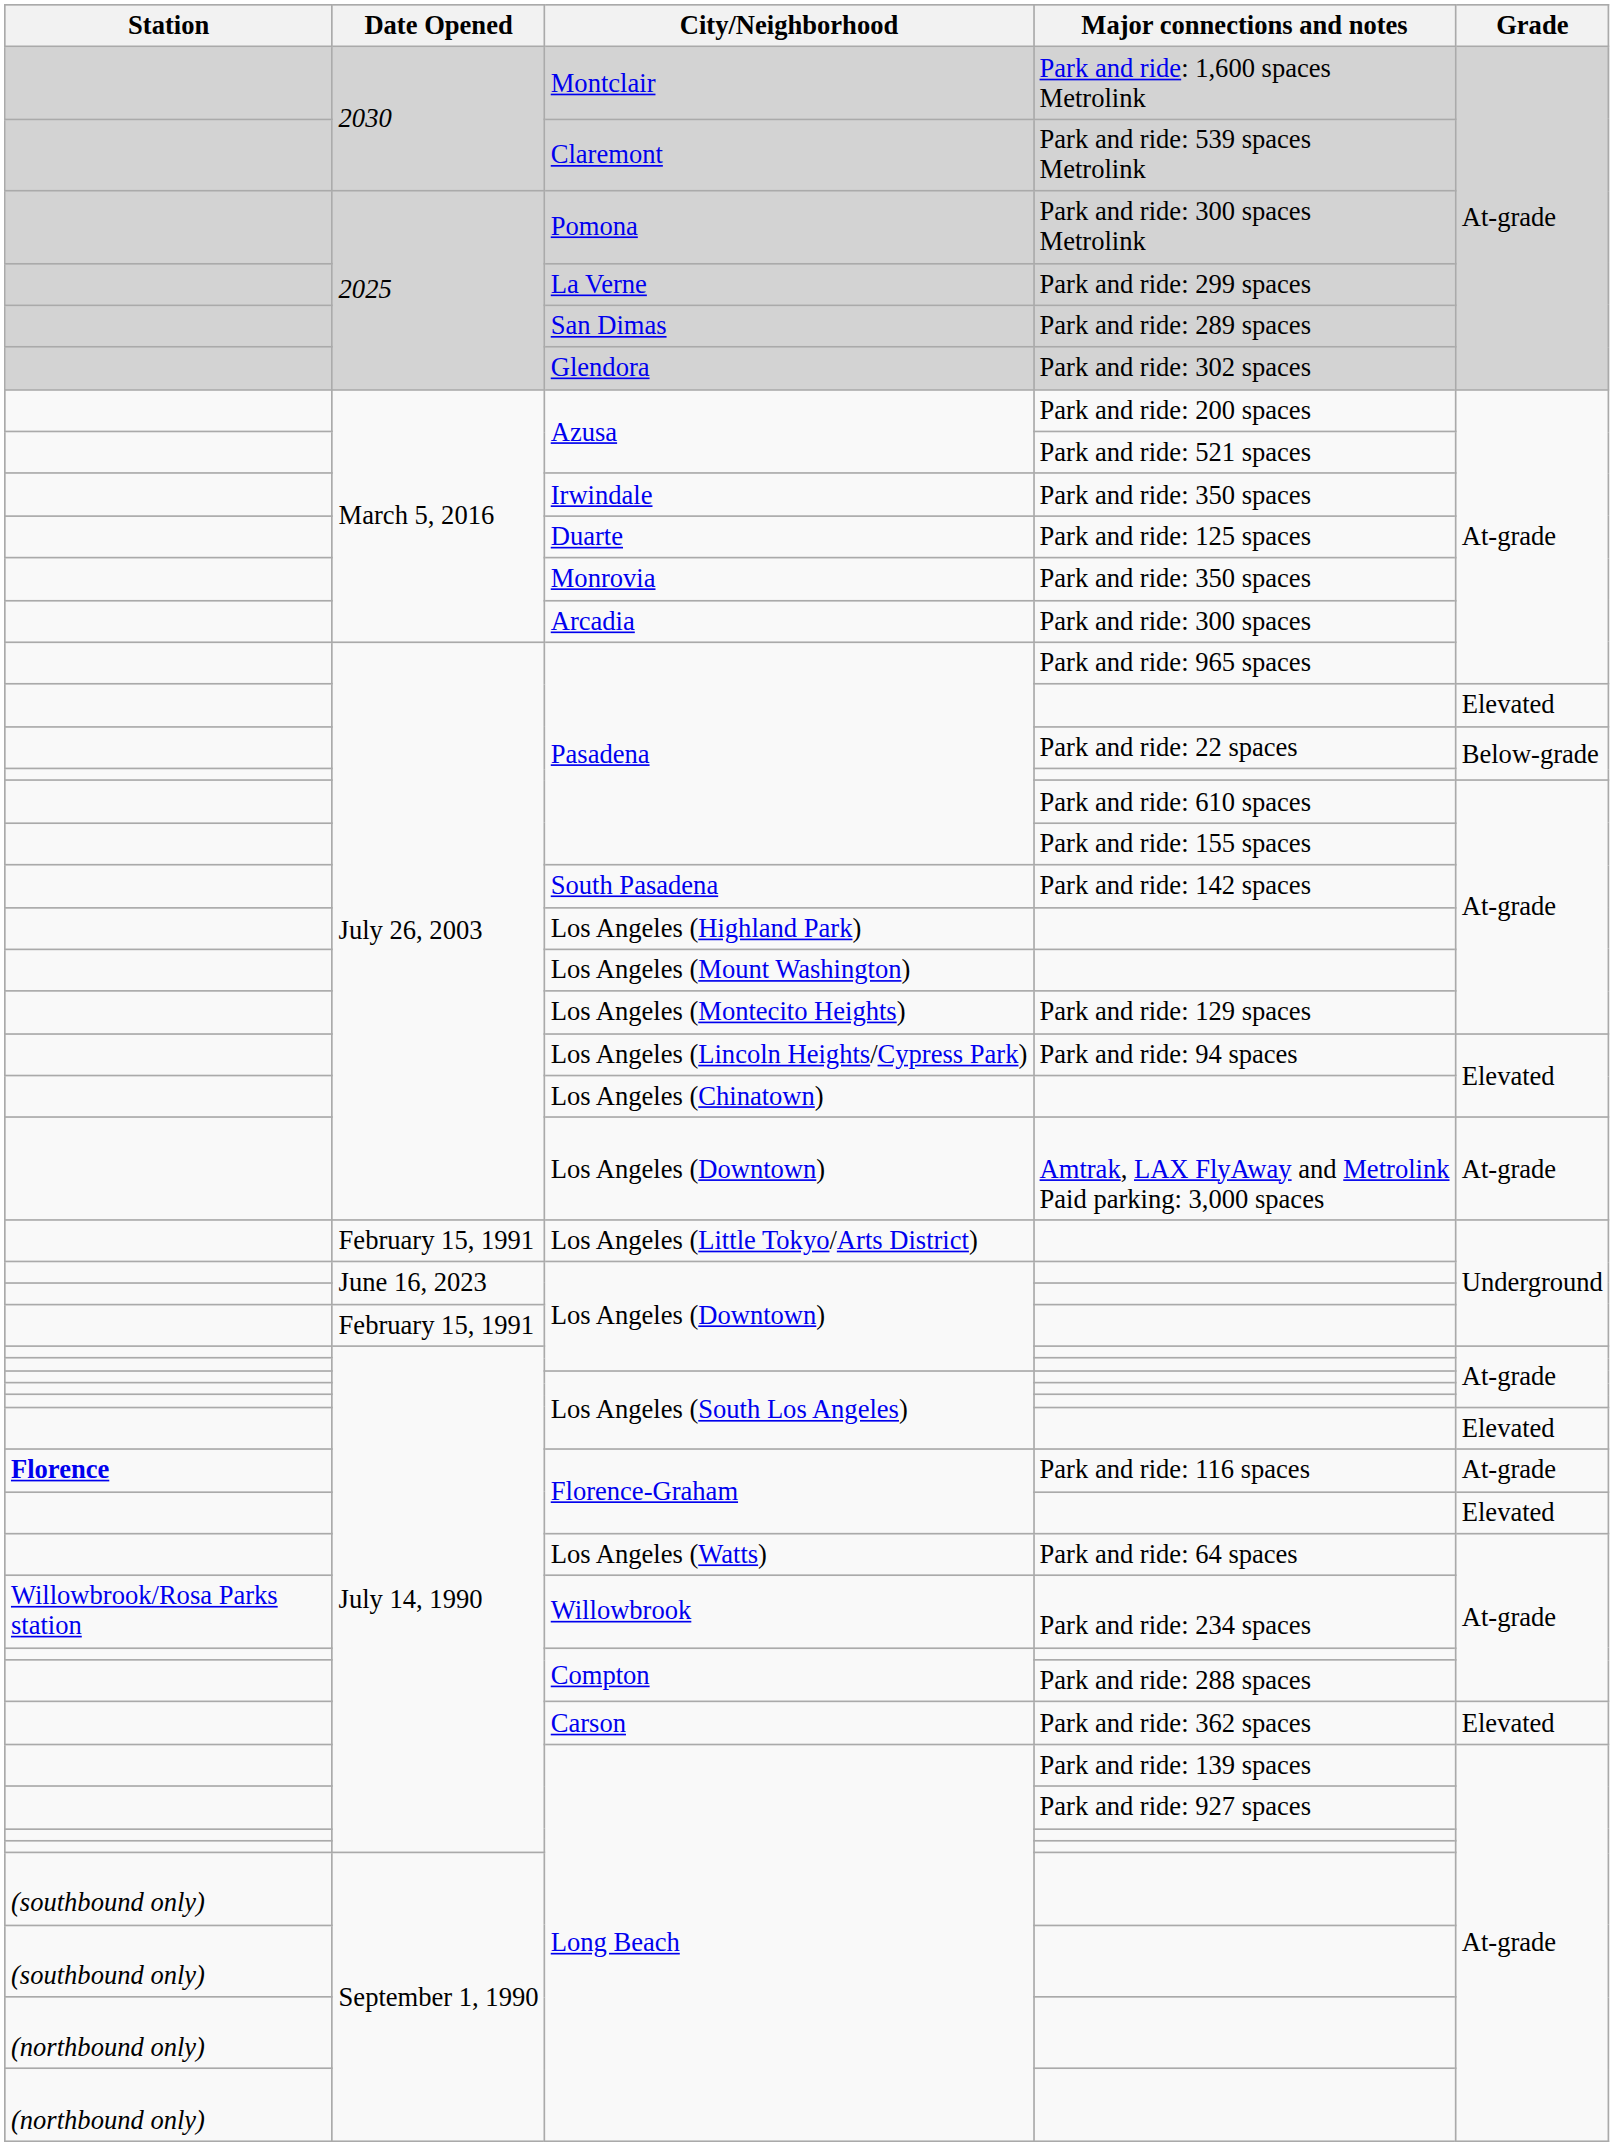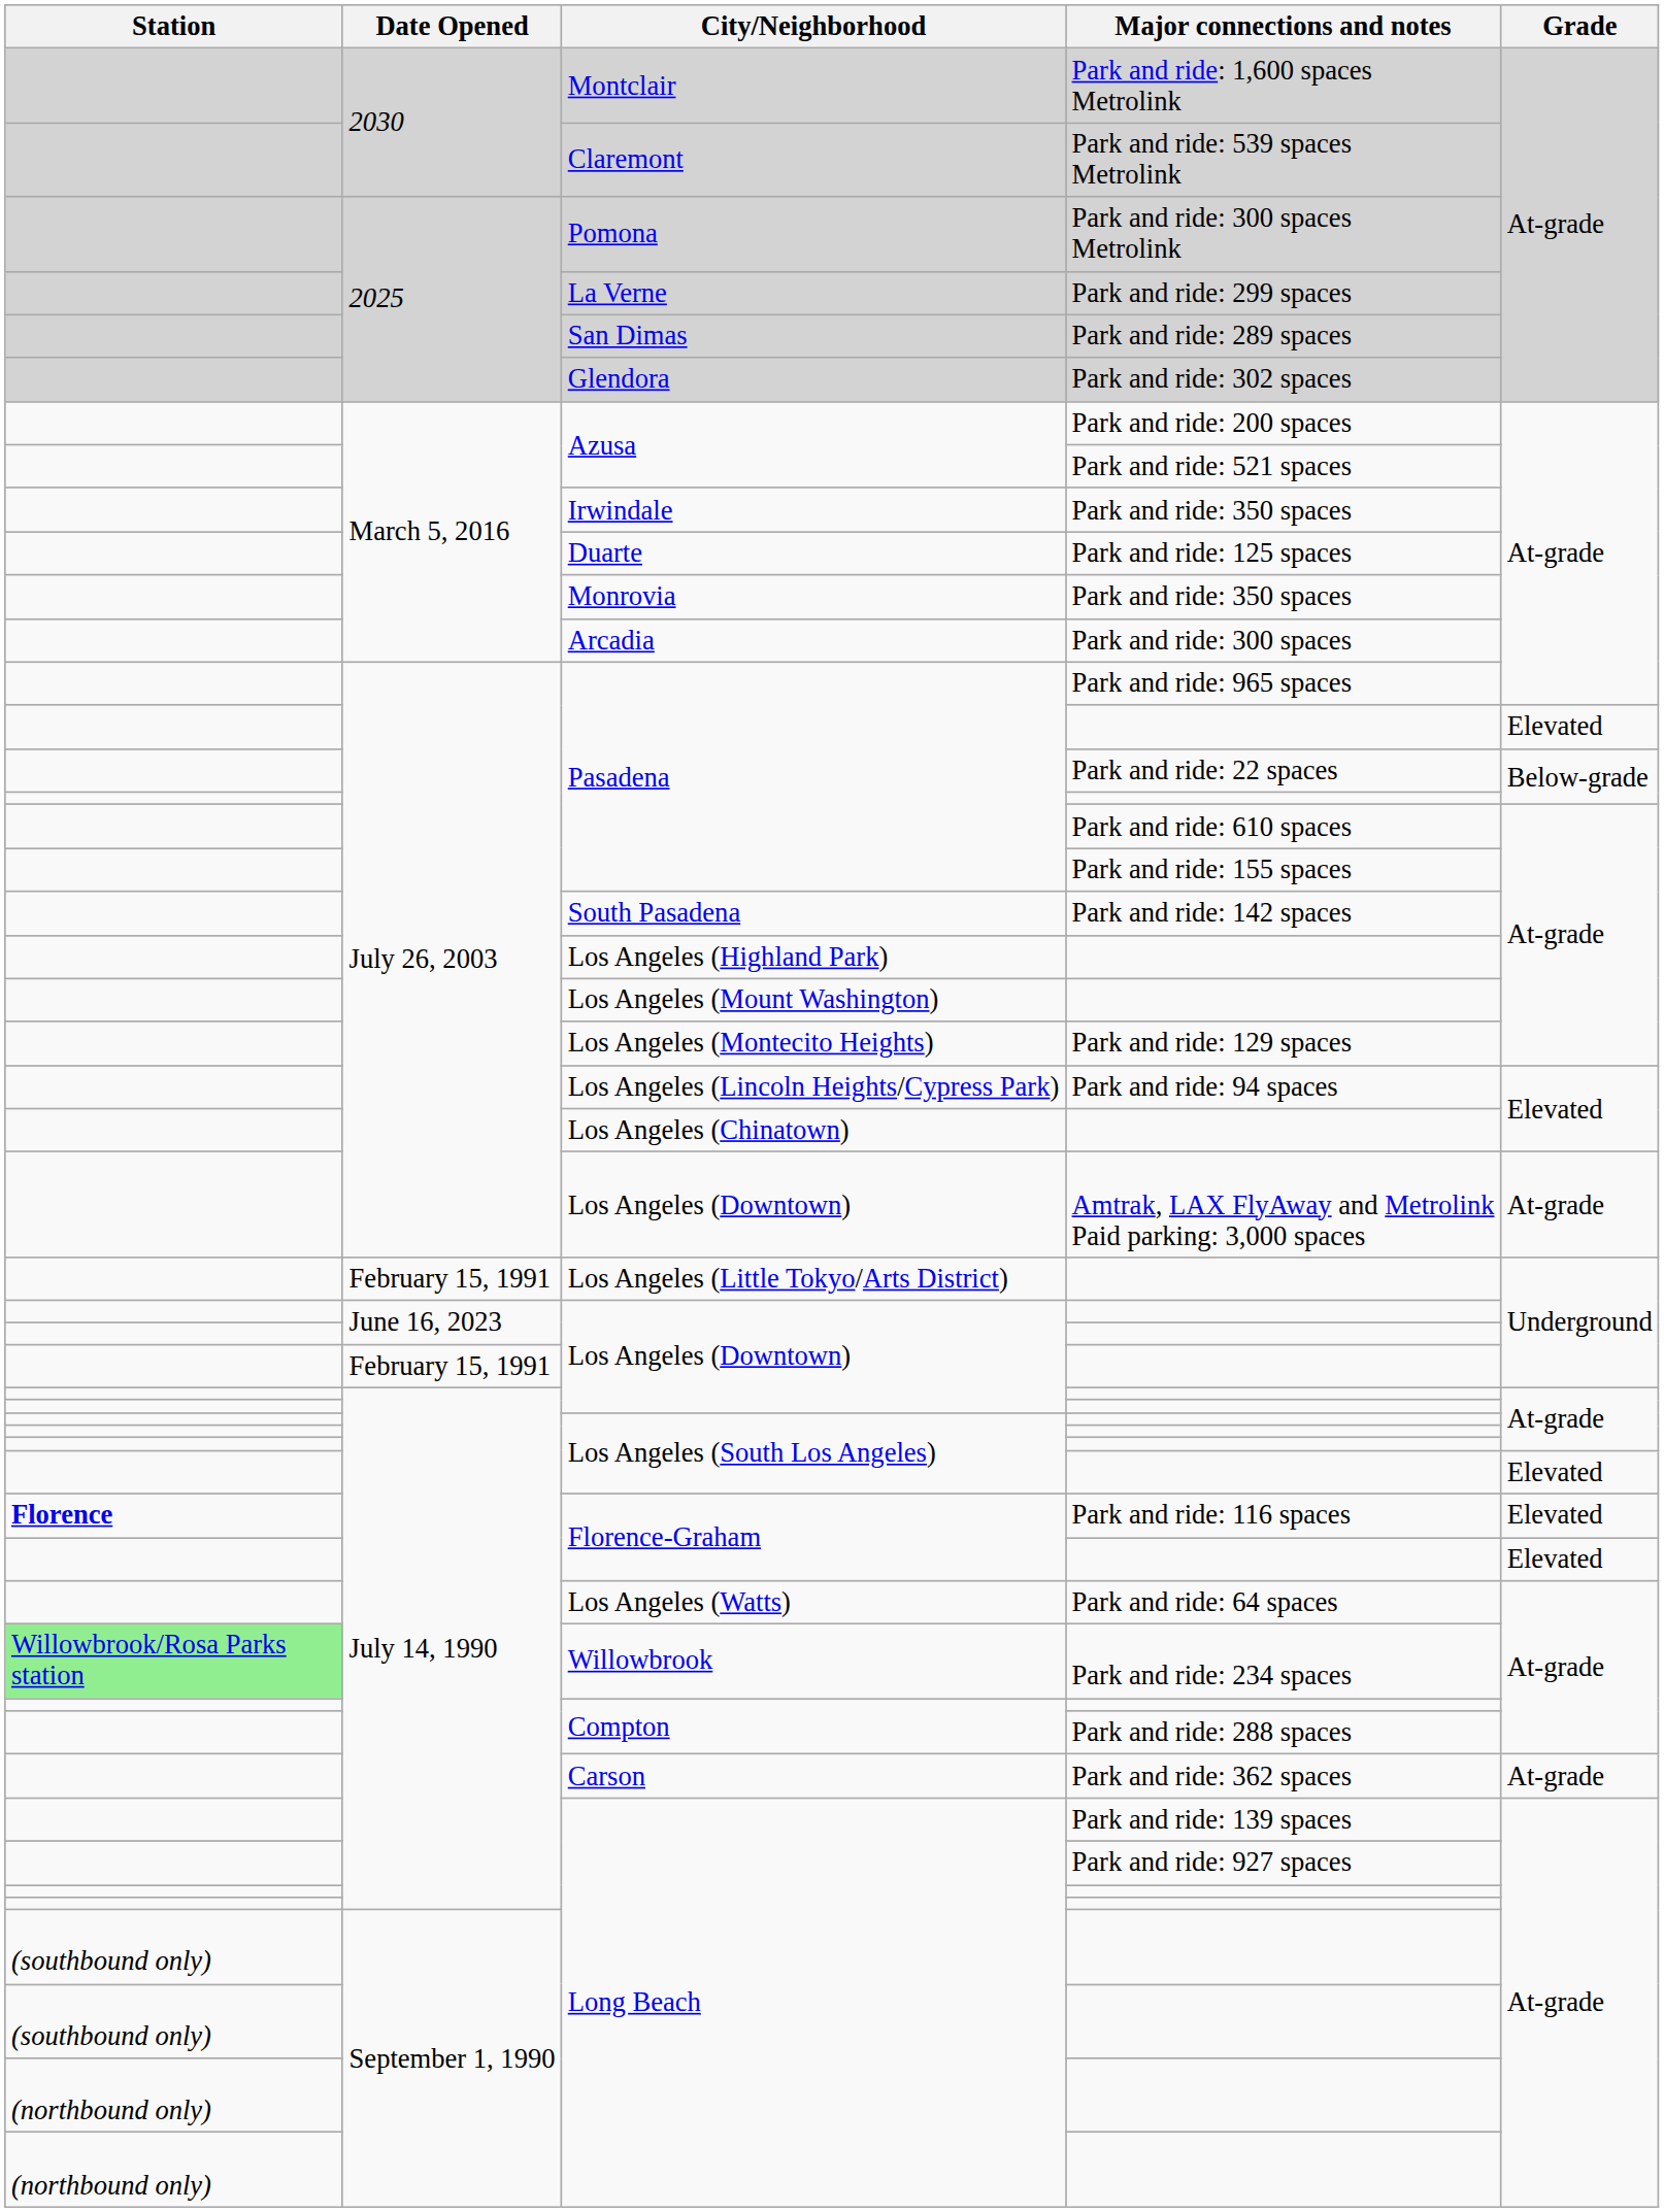Florence-Graham / Park and ride: 116 spaces | Grade: At-grade -> Elevated
Willowbrook | Station: no background -> lightgreen background
Carson | Grade: Elevated -> At-grade
